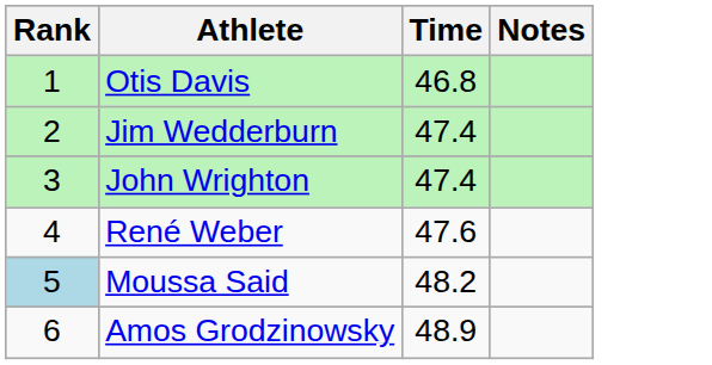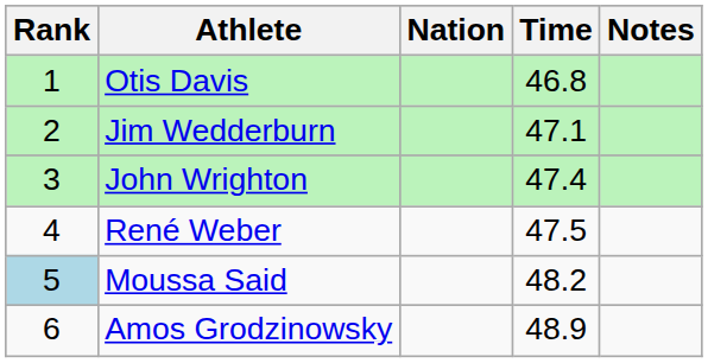+ column: Nation
Jim Wedderburn | Time: 47.4 -> 47.1
René Weber | Time: 47.6 -> 47.5
